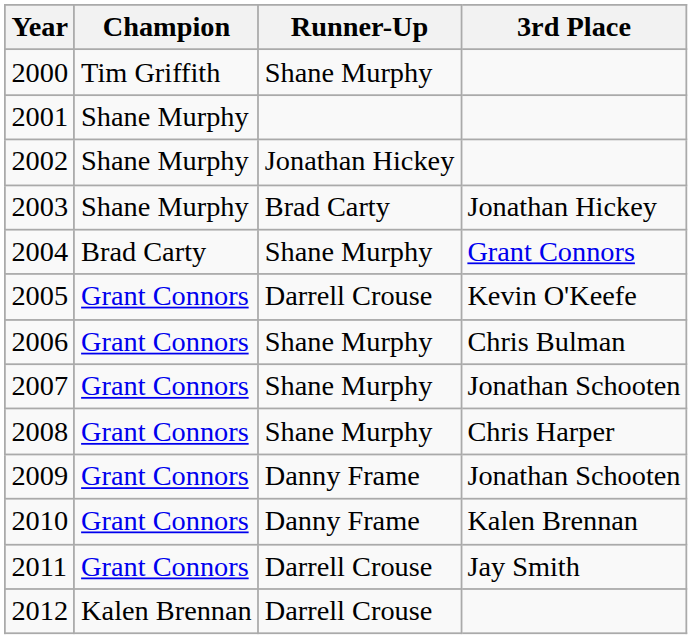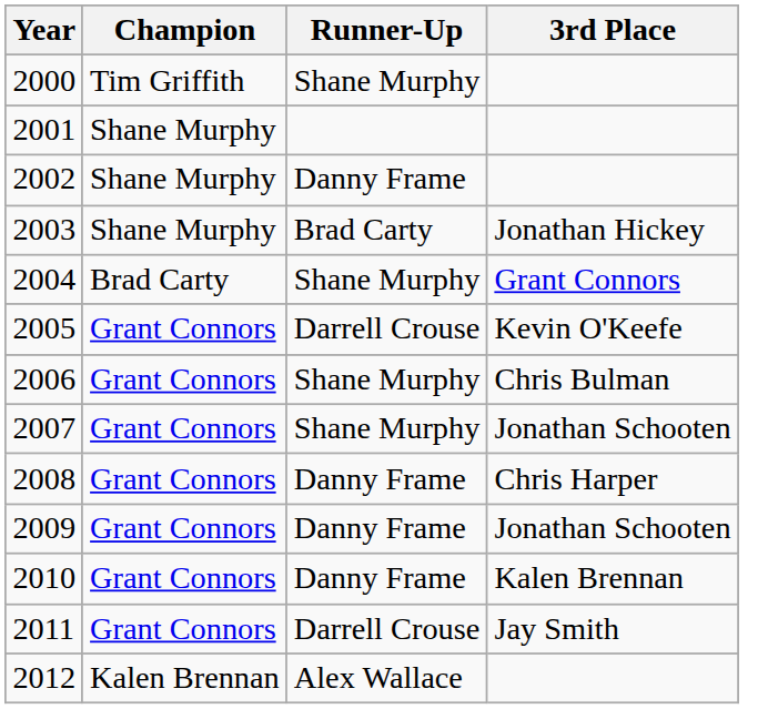2002 | Runner-Up: Jonathan Hickey -> Danny Frame
2008 | Runner-Up: Shane Murphy -> Danny Frame
2012 | Runner-Up: Darrell Crouse -> Alex Wallace
